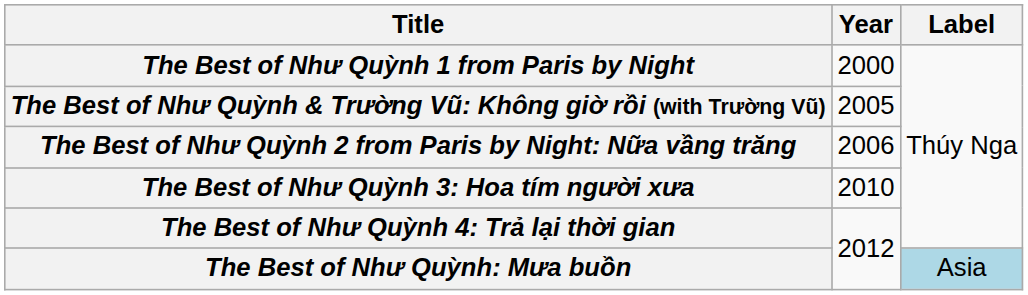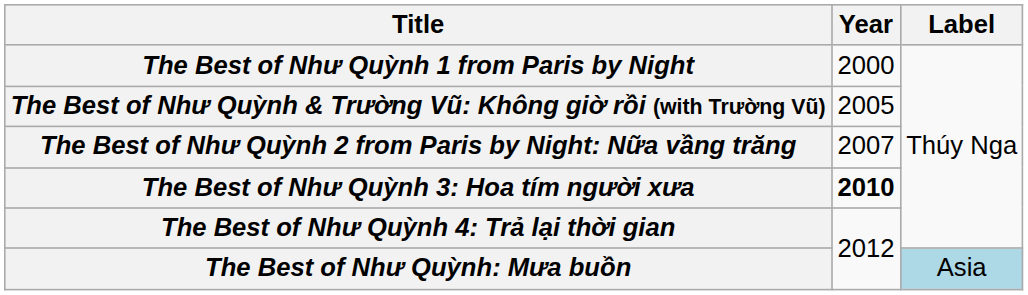The Best of Như Quỳnh 2 from Paris by Night: Nữa vầng trăng | Year: 2006 -> 2007
The Best of Như Quỳnh 3: Hoa tím người xưa | Year: normal -> bold
